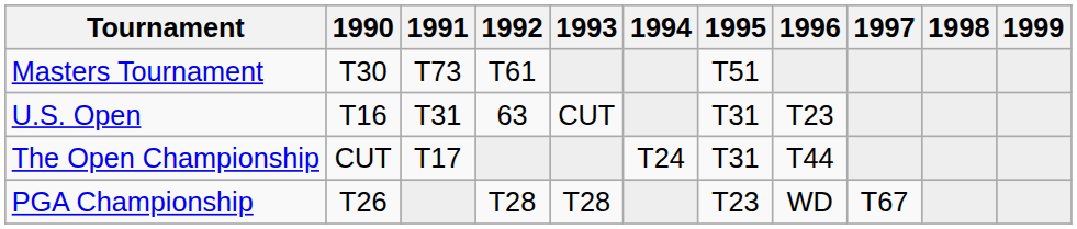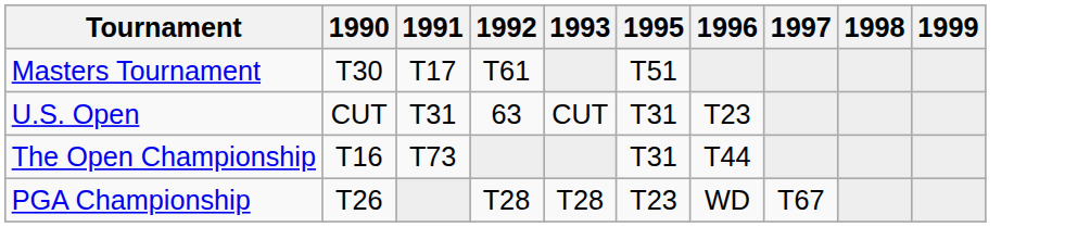- column: 1994 | T24
Masters Tournament | 1991: T73 -> T17
U.S. Open | 1990: T16 -> CUT
The Open Championship | 1990: CUT -> T16
The Open Championship | 1991: T17 -> T73
